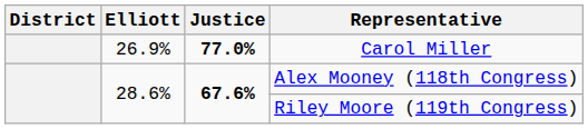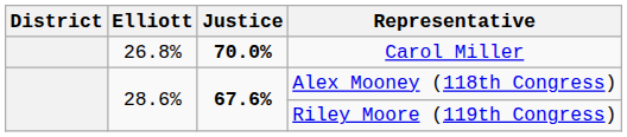Carol Miller | Elliott: 26.9% -> 26.8%
Carol Miller | Justice: 77.0% -> 70.0%
